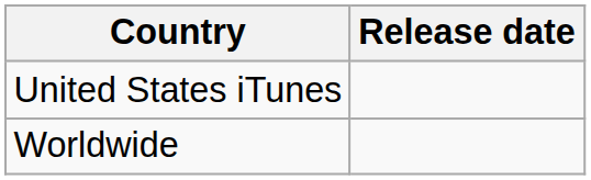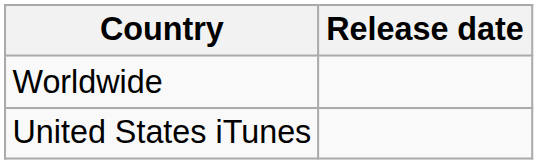rows swapped: United States iTunes <-> Worldwide
